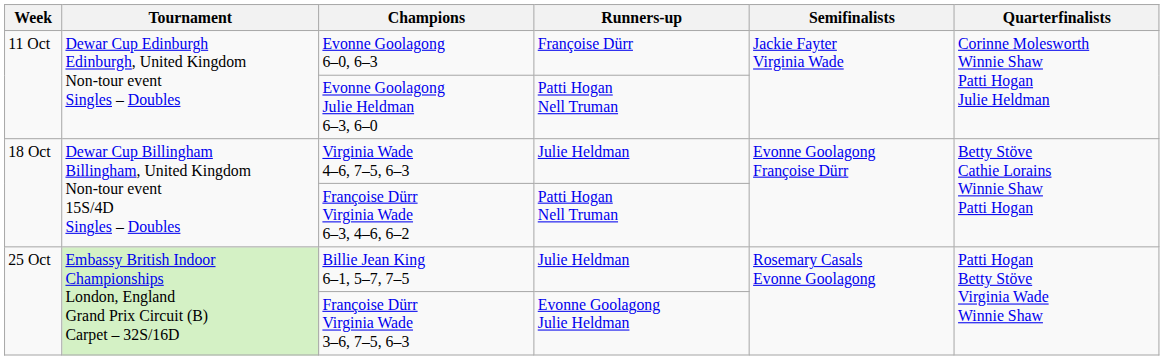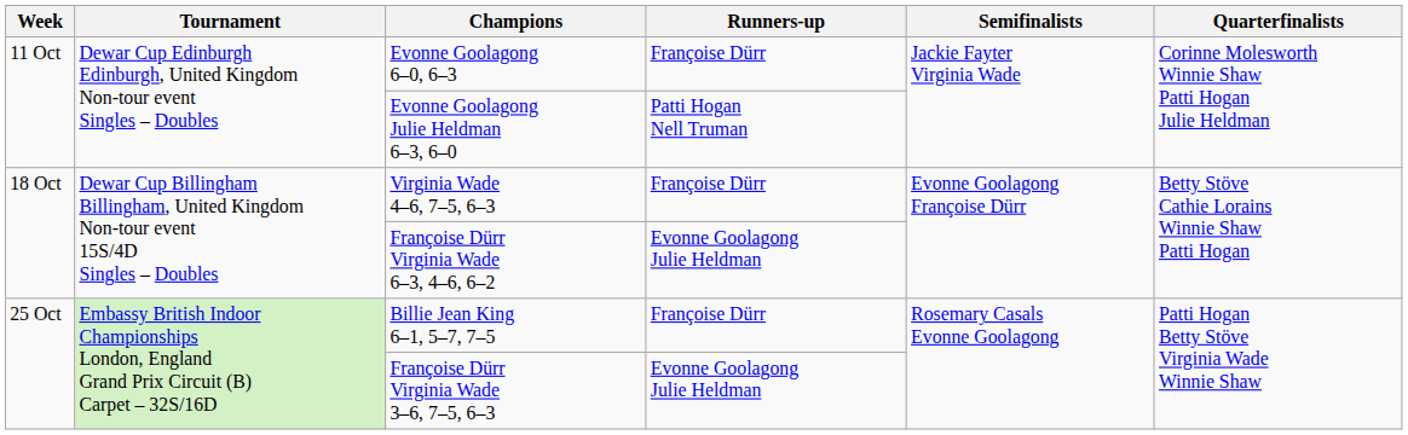Virginia Wade 4–6, 7–5, 6–3 | Runners-up: Julie Heldman -> Françoise Dürr
Françoise Dürr Virginia Wade 6–3, 4–6, 6–2 | Runners-up: Patti Hogan Nell Truman -> Evonne Goolagong Julie Heldman
Billie Jean King 6–1, 5–7, 7–5 | Runners-up: Julie Heldman -> Françoise Dürr
